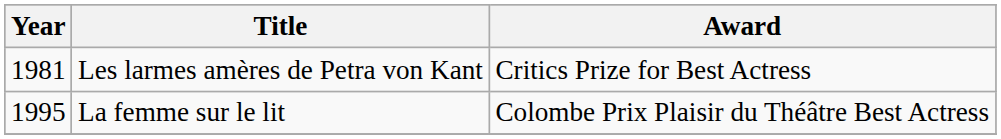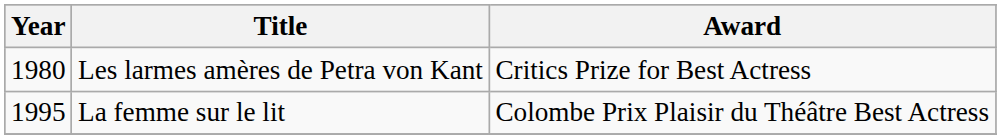Les larmes amères de Petra von Kant | Year: 1981 -> 1980
